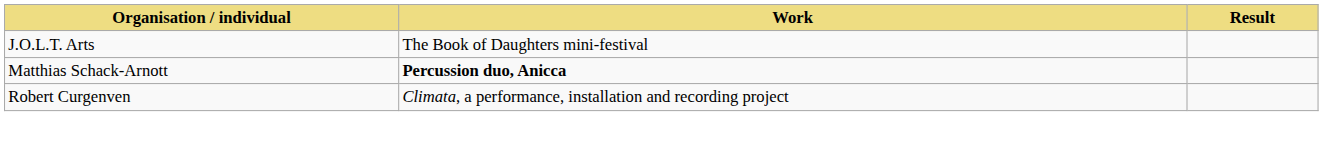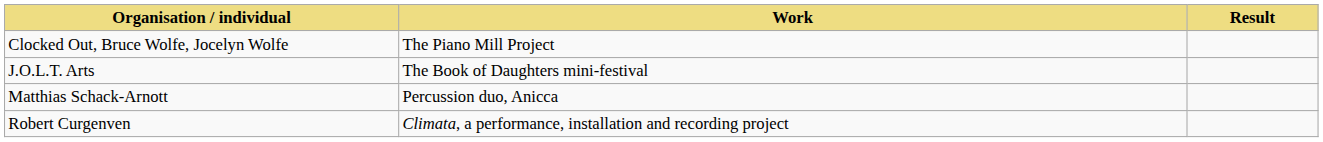+ row: Clocked Out, Bruce Wolfe, Jocelyn Wolfe | The Piano Mill Project
Matthias Schack-Arnott | Work: bold -> normal
